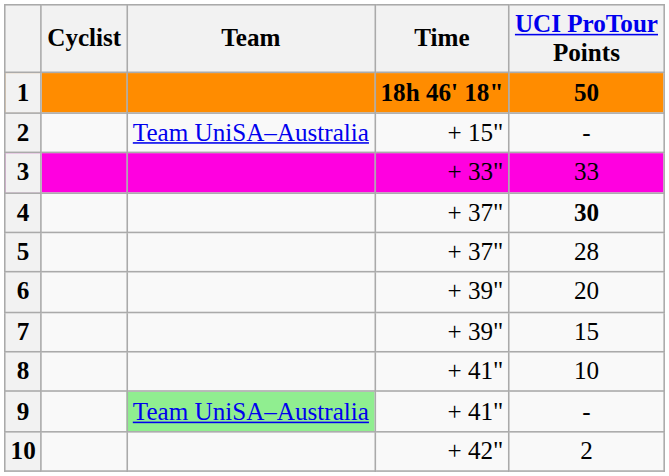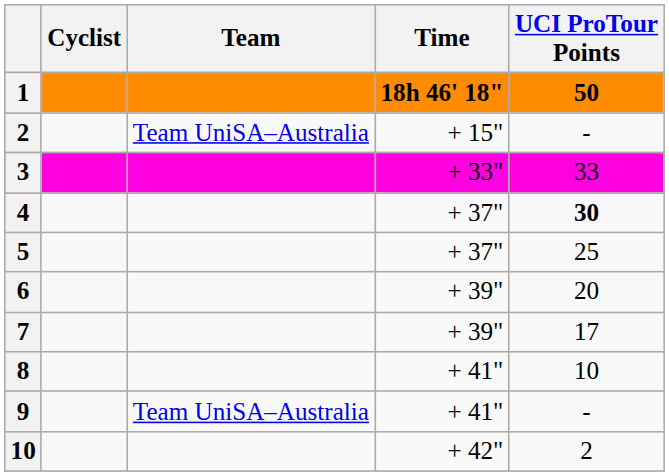5 | UCI ProTour Points: 28 -> 25
7 | UCI ProTour Points: 15 -> 17
9 | Team: lightgreen background -> no background
